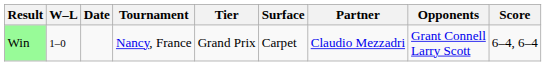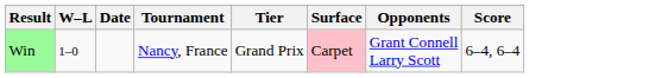- column: Partner | Claudio Mezzadri
Win | Surface: no background -> pink background
